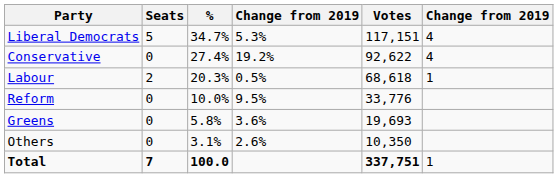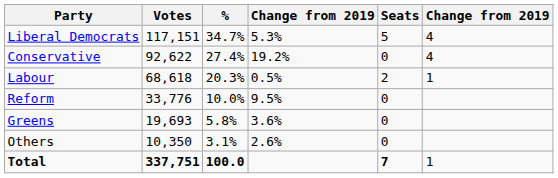columns swapped: Votes <-> Seats
